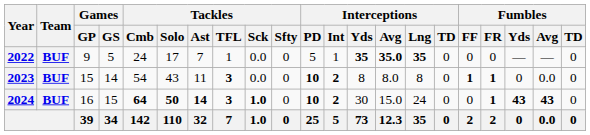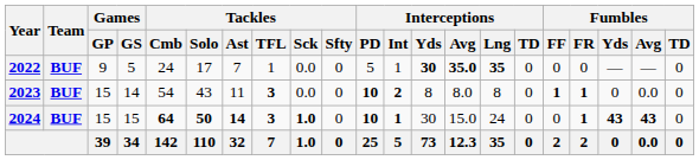2022 | Interceptions / Yds: 35 -> 30
2024 | Games / GP: 16 -> 15
2024 | Interceptions / Int: 2 -> 1
